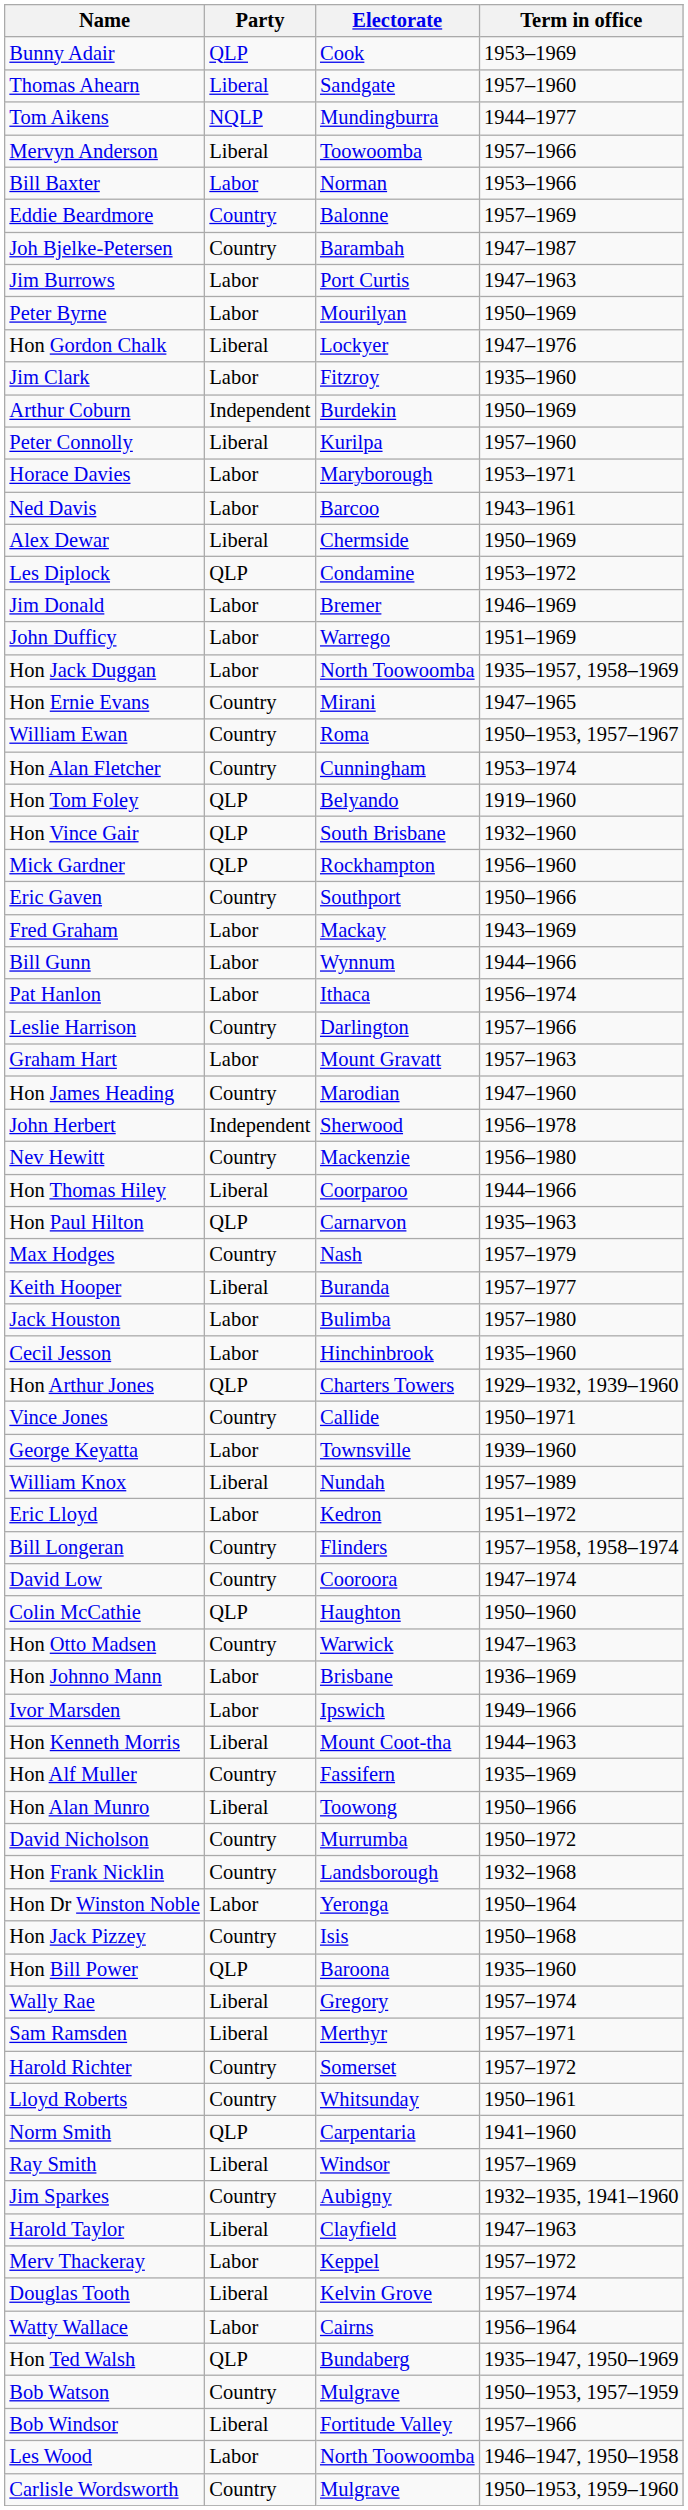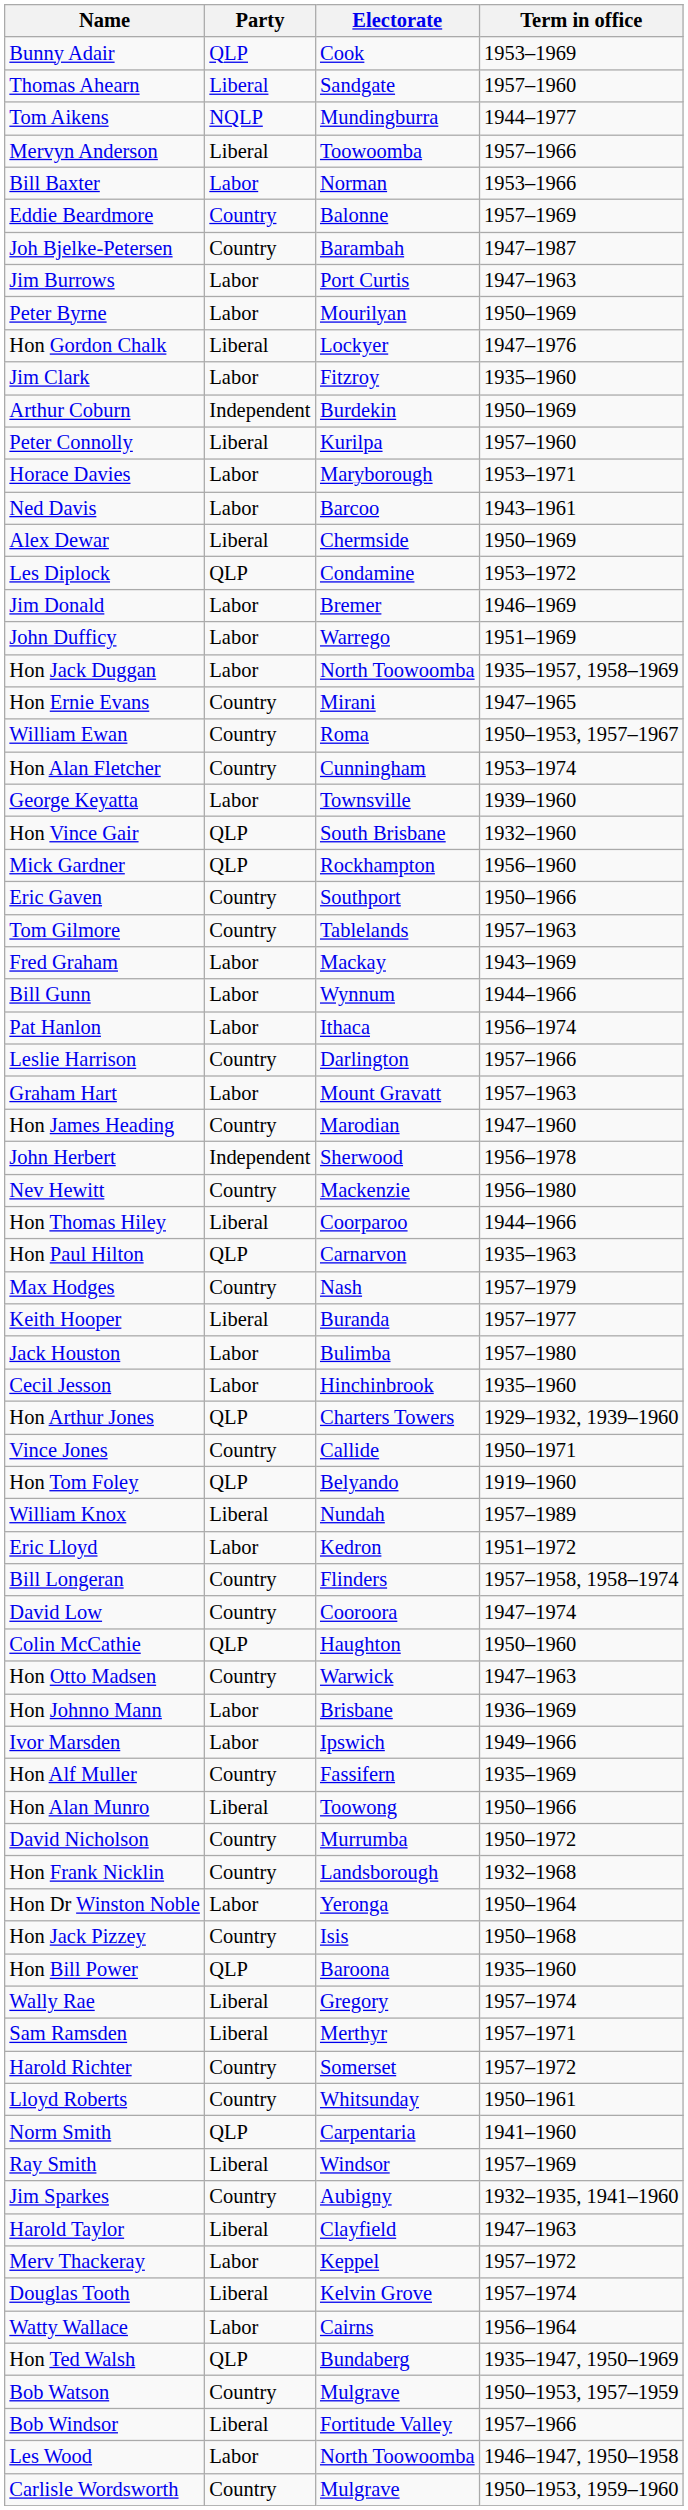rows swapped: Hon Tom Foley <-> George Keyatta
+ row: Tom Gilmore | Country | Tablelands | 1957–1963
- row: Hon Kenneth Morris | Liberal | Mount Coot-tha | 1944–1963
